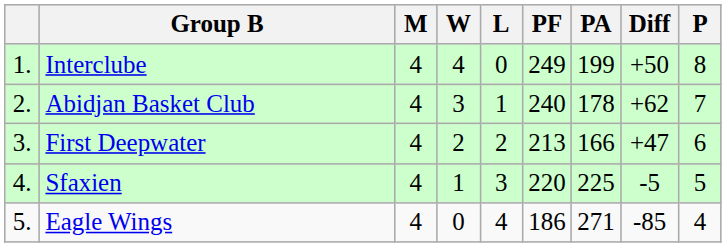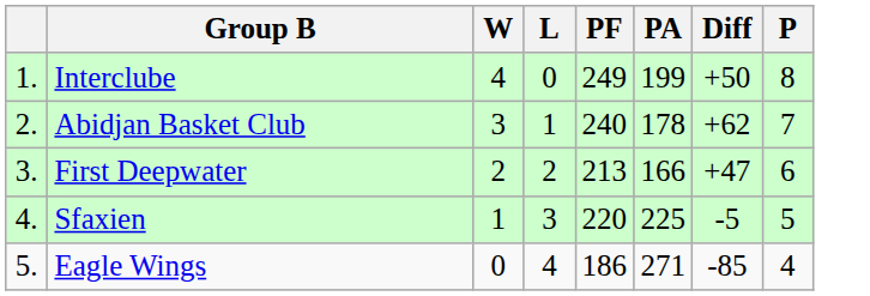- column: M | 4 | 4 | 4 | 4 | 4
